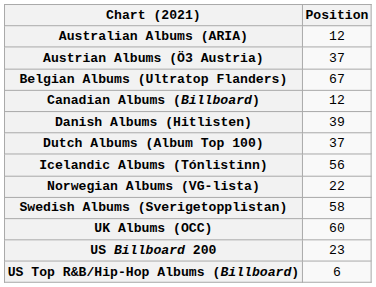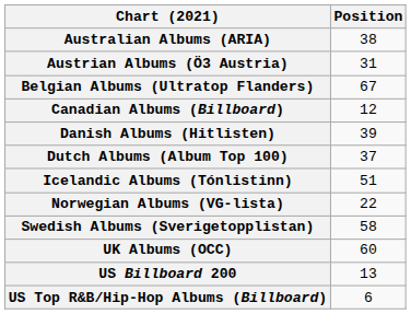Australian Albums (ARIA) | Position: 12 -> 38
Austrian Albums (Ö3 Austria) | Position: 37 -> 31
Icelandic Albums (Tónlistinn) | Position: 56 -> 51
US Billboard 200 | Position: 23 -> 13
